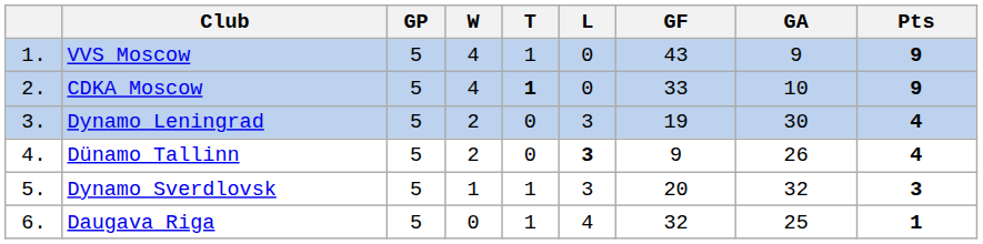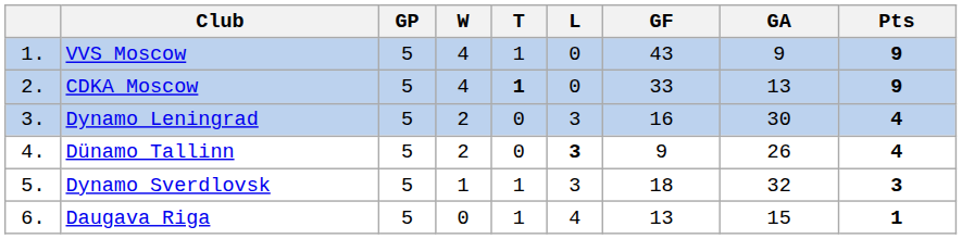CDKA Moscow | GA: 10 -> 13
Dynamo Leningrad | GF: 19 -> 16
Dynamo Sverdlovsk | GF: 20 -> 18
Daugava Riga | GF: 32 -> 13
Daugava Riga | GA: 25 -> 15
